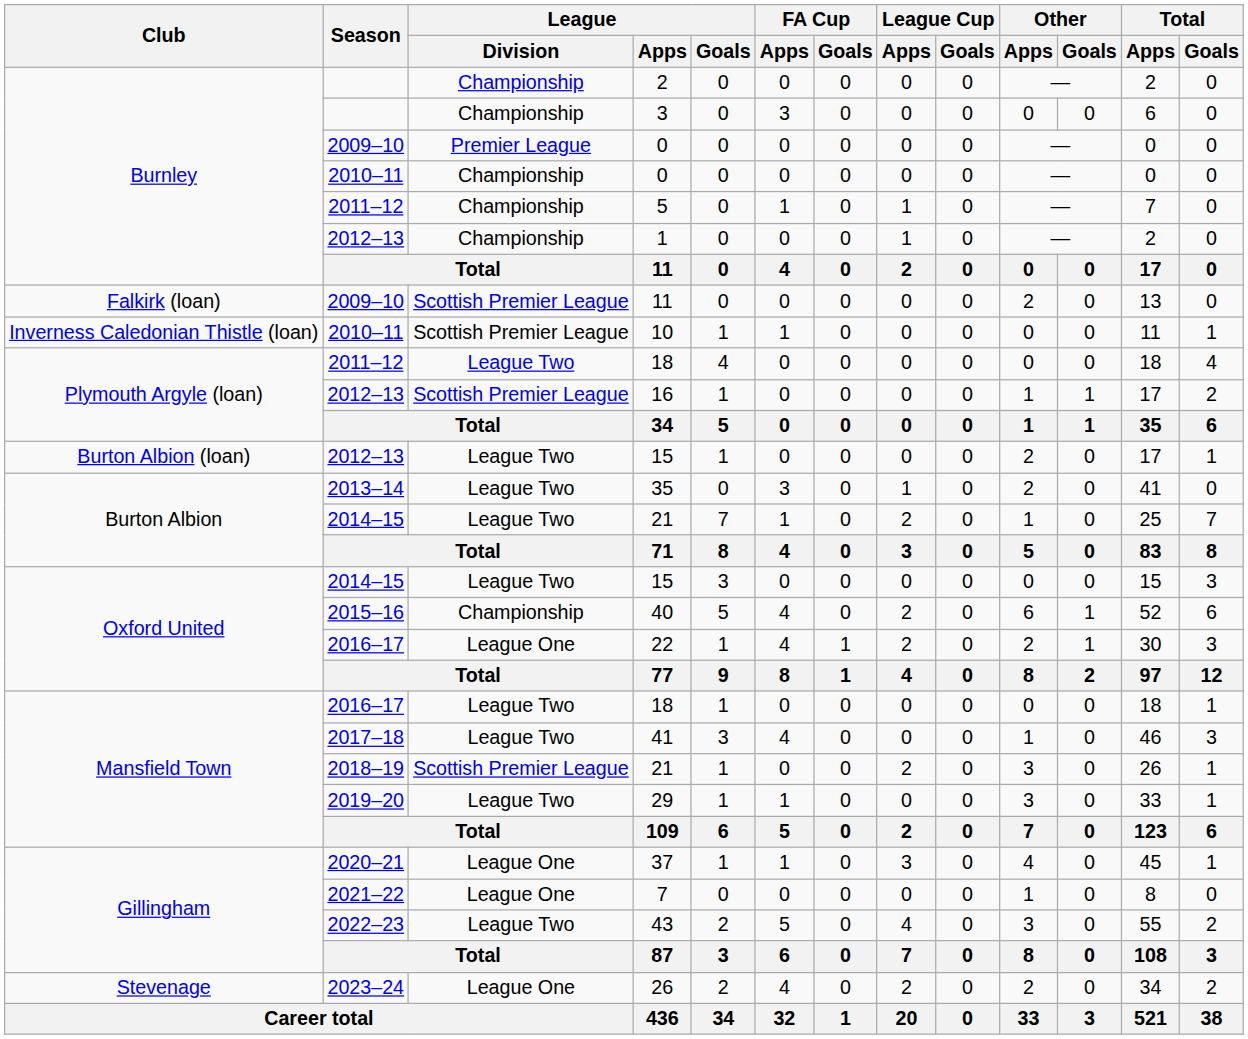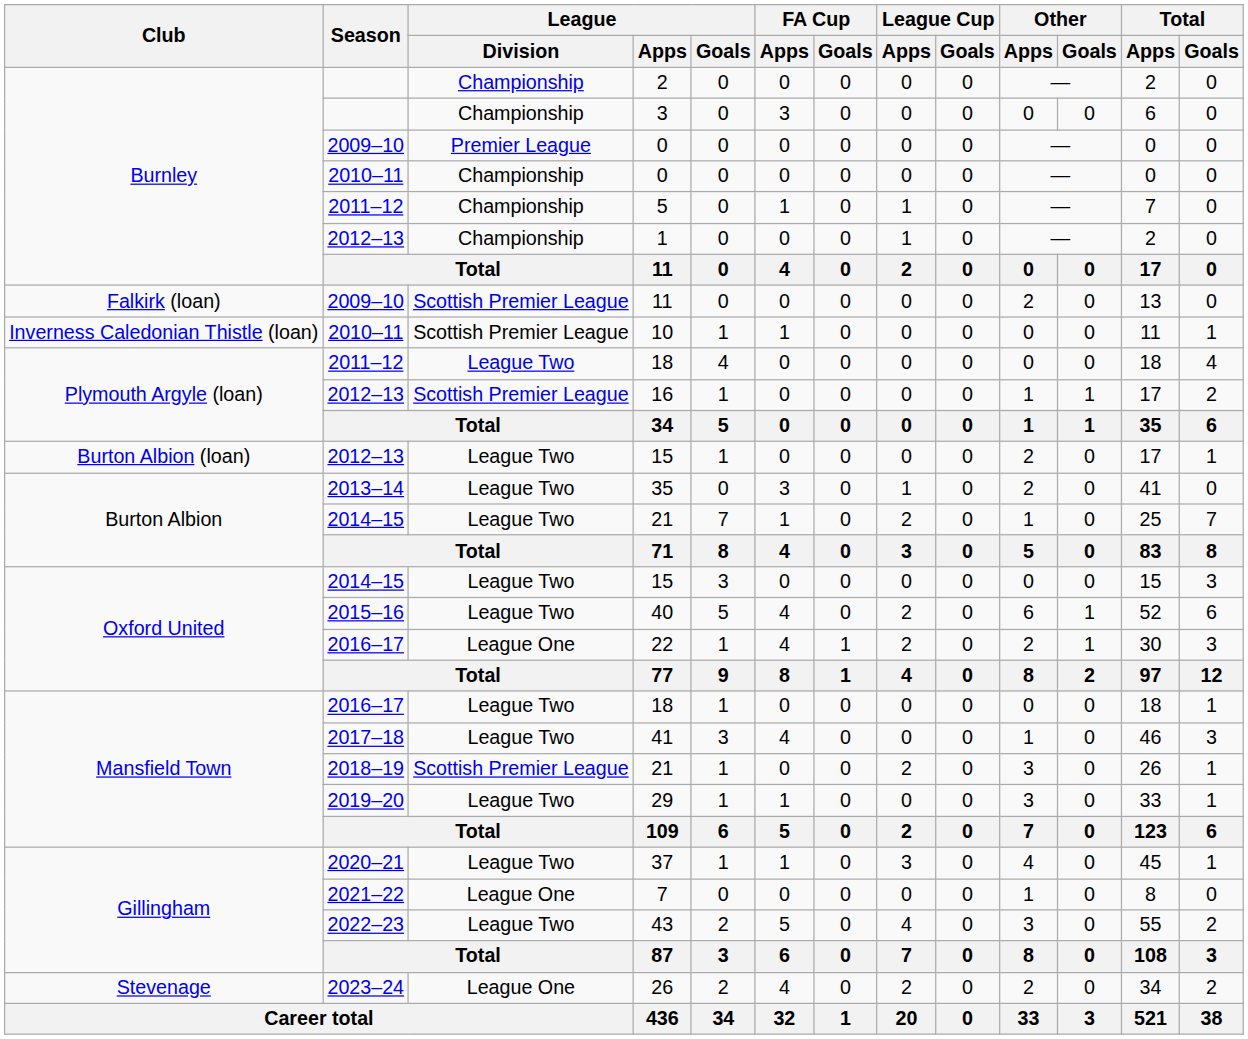40 | League / Division: Championship -> League Two
37 | League / Division: League One -> League Two
